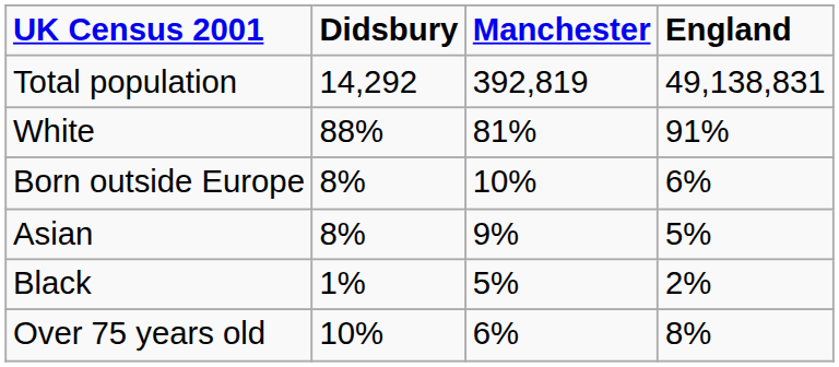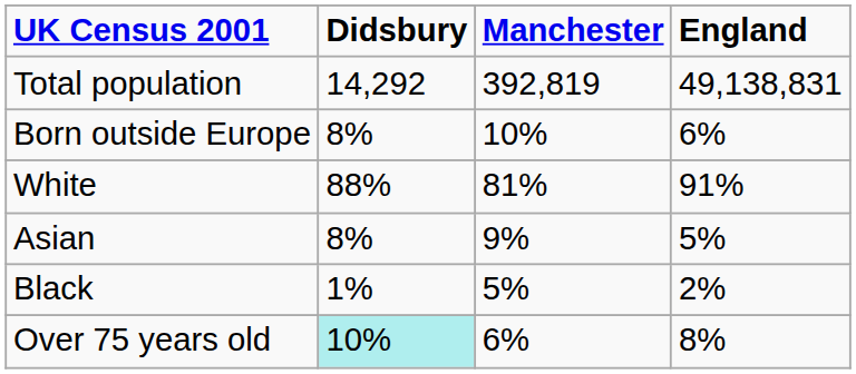rows swapped: Born outside Europe <-> White
Over 75 years old | Didsbury: no background -> paleturquoise background
